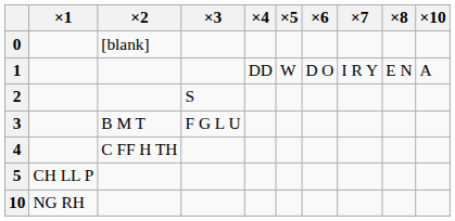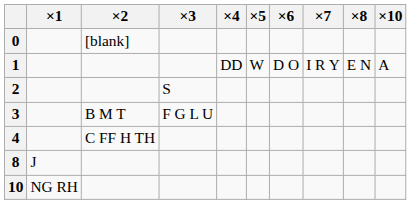- row: 5 | CH LL P
+ row: 8 | J
